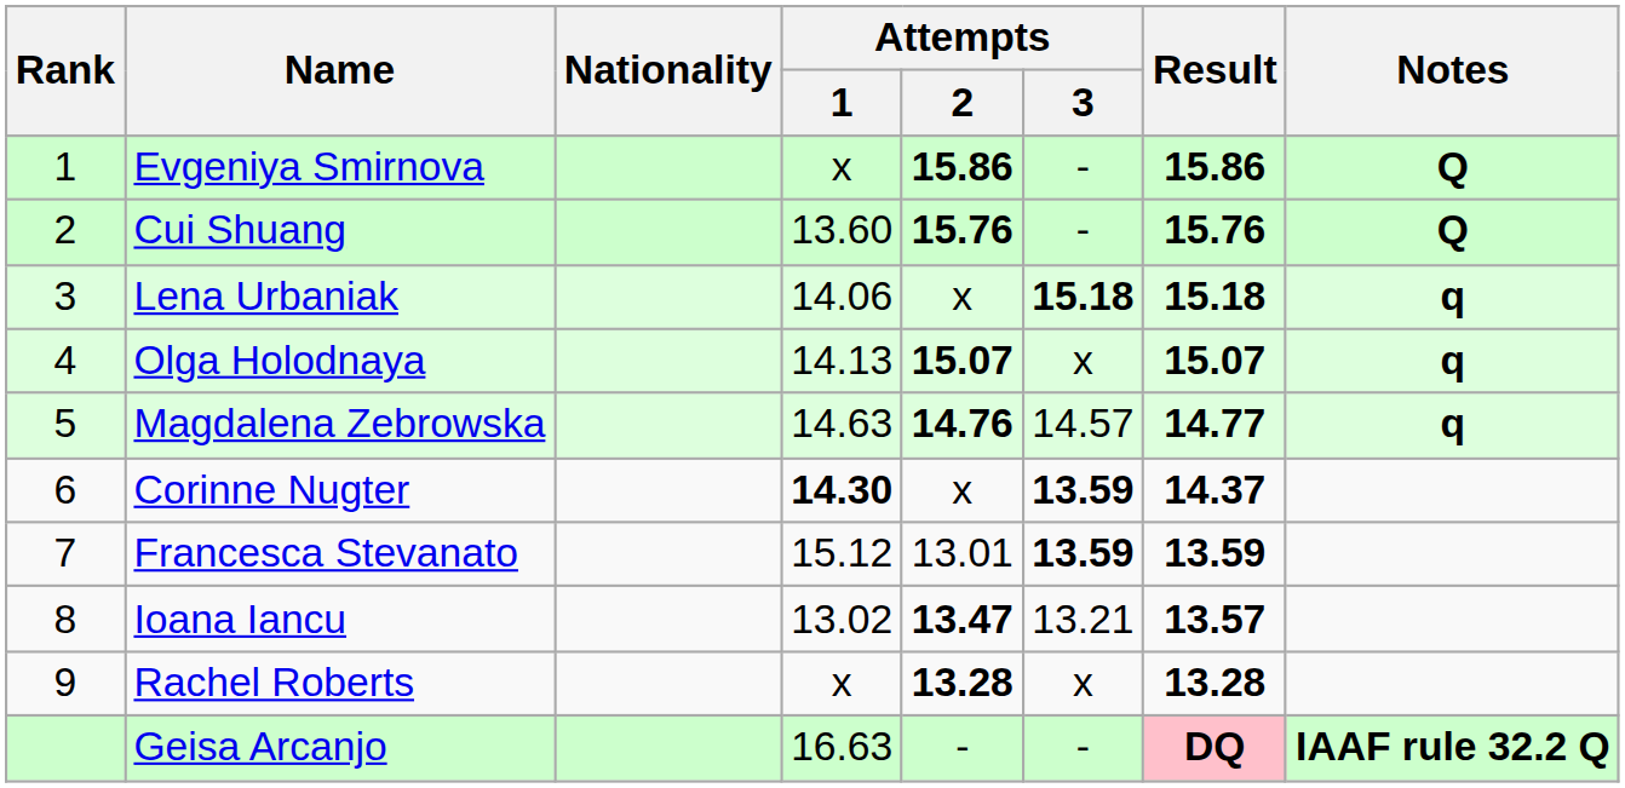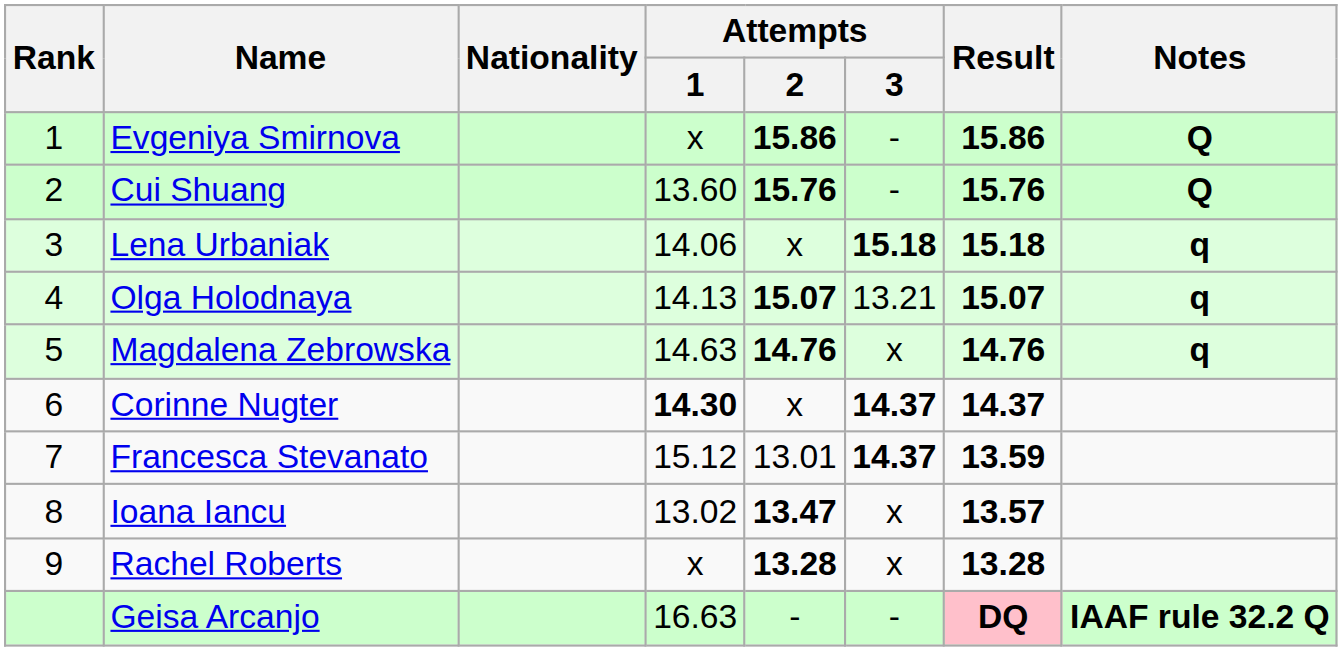Olga Holodnaya | Attempts / 3: x -> 13.21
Magdalena Zebrowska | Attempts / 3: 14.57 -> x
Magdalena Zebrowska | Result: 14.77 -> 14.76
Corinne Nugter | Attempts / 3: 13.59 -> 14.37
Francesca Stevanato | Attempts / 3: 13.59 -> 14.37
Ioana Iancu | Attempts / 3: 13.21 -> x
